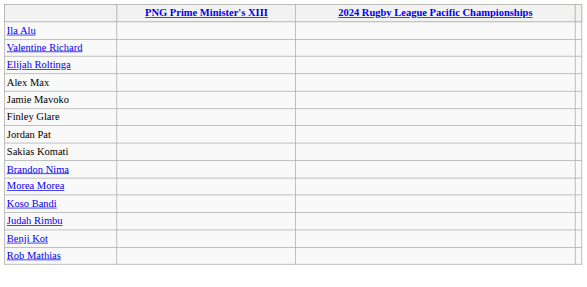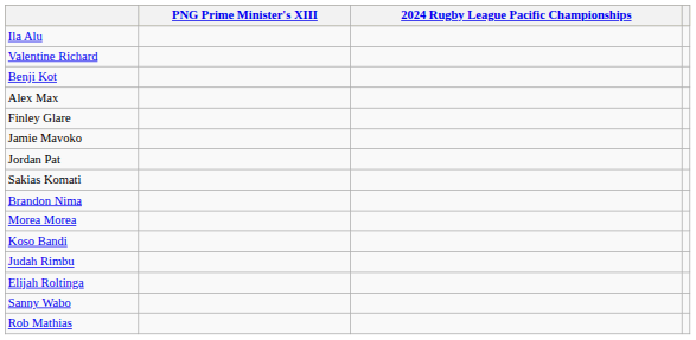rows swapped: Benji Kot <-> Elijah Roltinga
rows swapped: Jamie Mavoko <-> Finley Glare
+ row: Sanny Wabo
